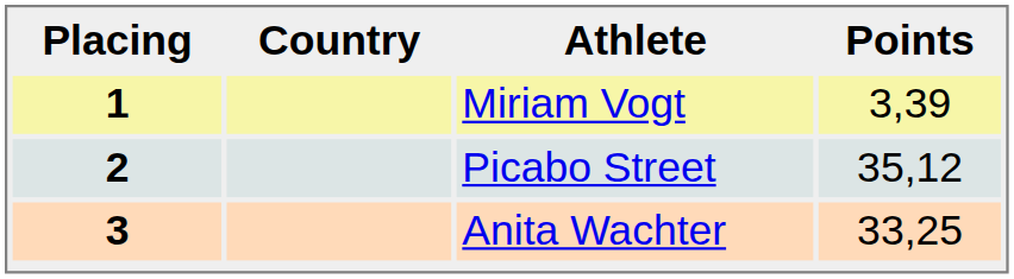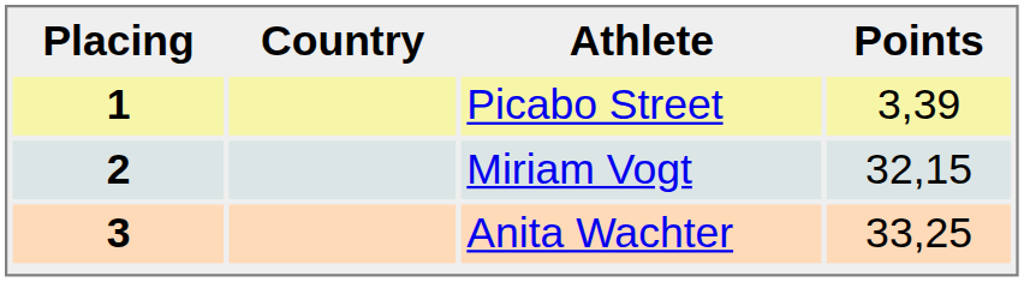1 | Athlete: Miriam Vogt -> Picabo Street
2 | Athlete: Picabo Street -> Miriam Vogt
2 | Points: 35,12 -> 32,15
